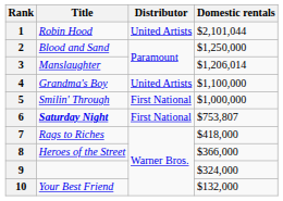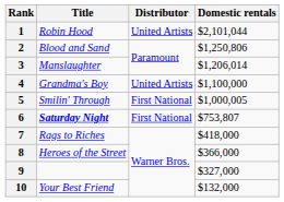2 | Domestic rentals: $1,250,000 -> $1,250,806
5 | Domestic rentals: $1,000,000 -> $1,000,005
9 | Domestic rentals: $324,000 -> $327,000
